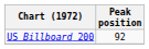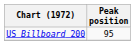US Billboard 200 | Peak position: 92 -> 95
